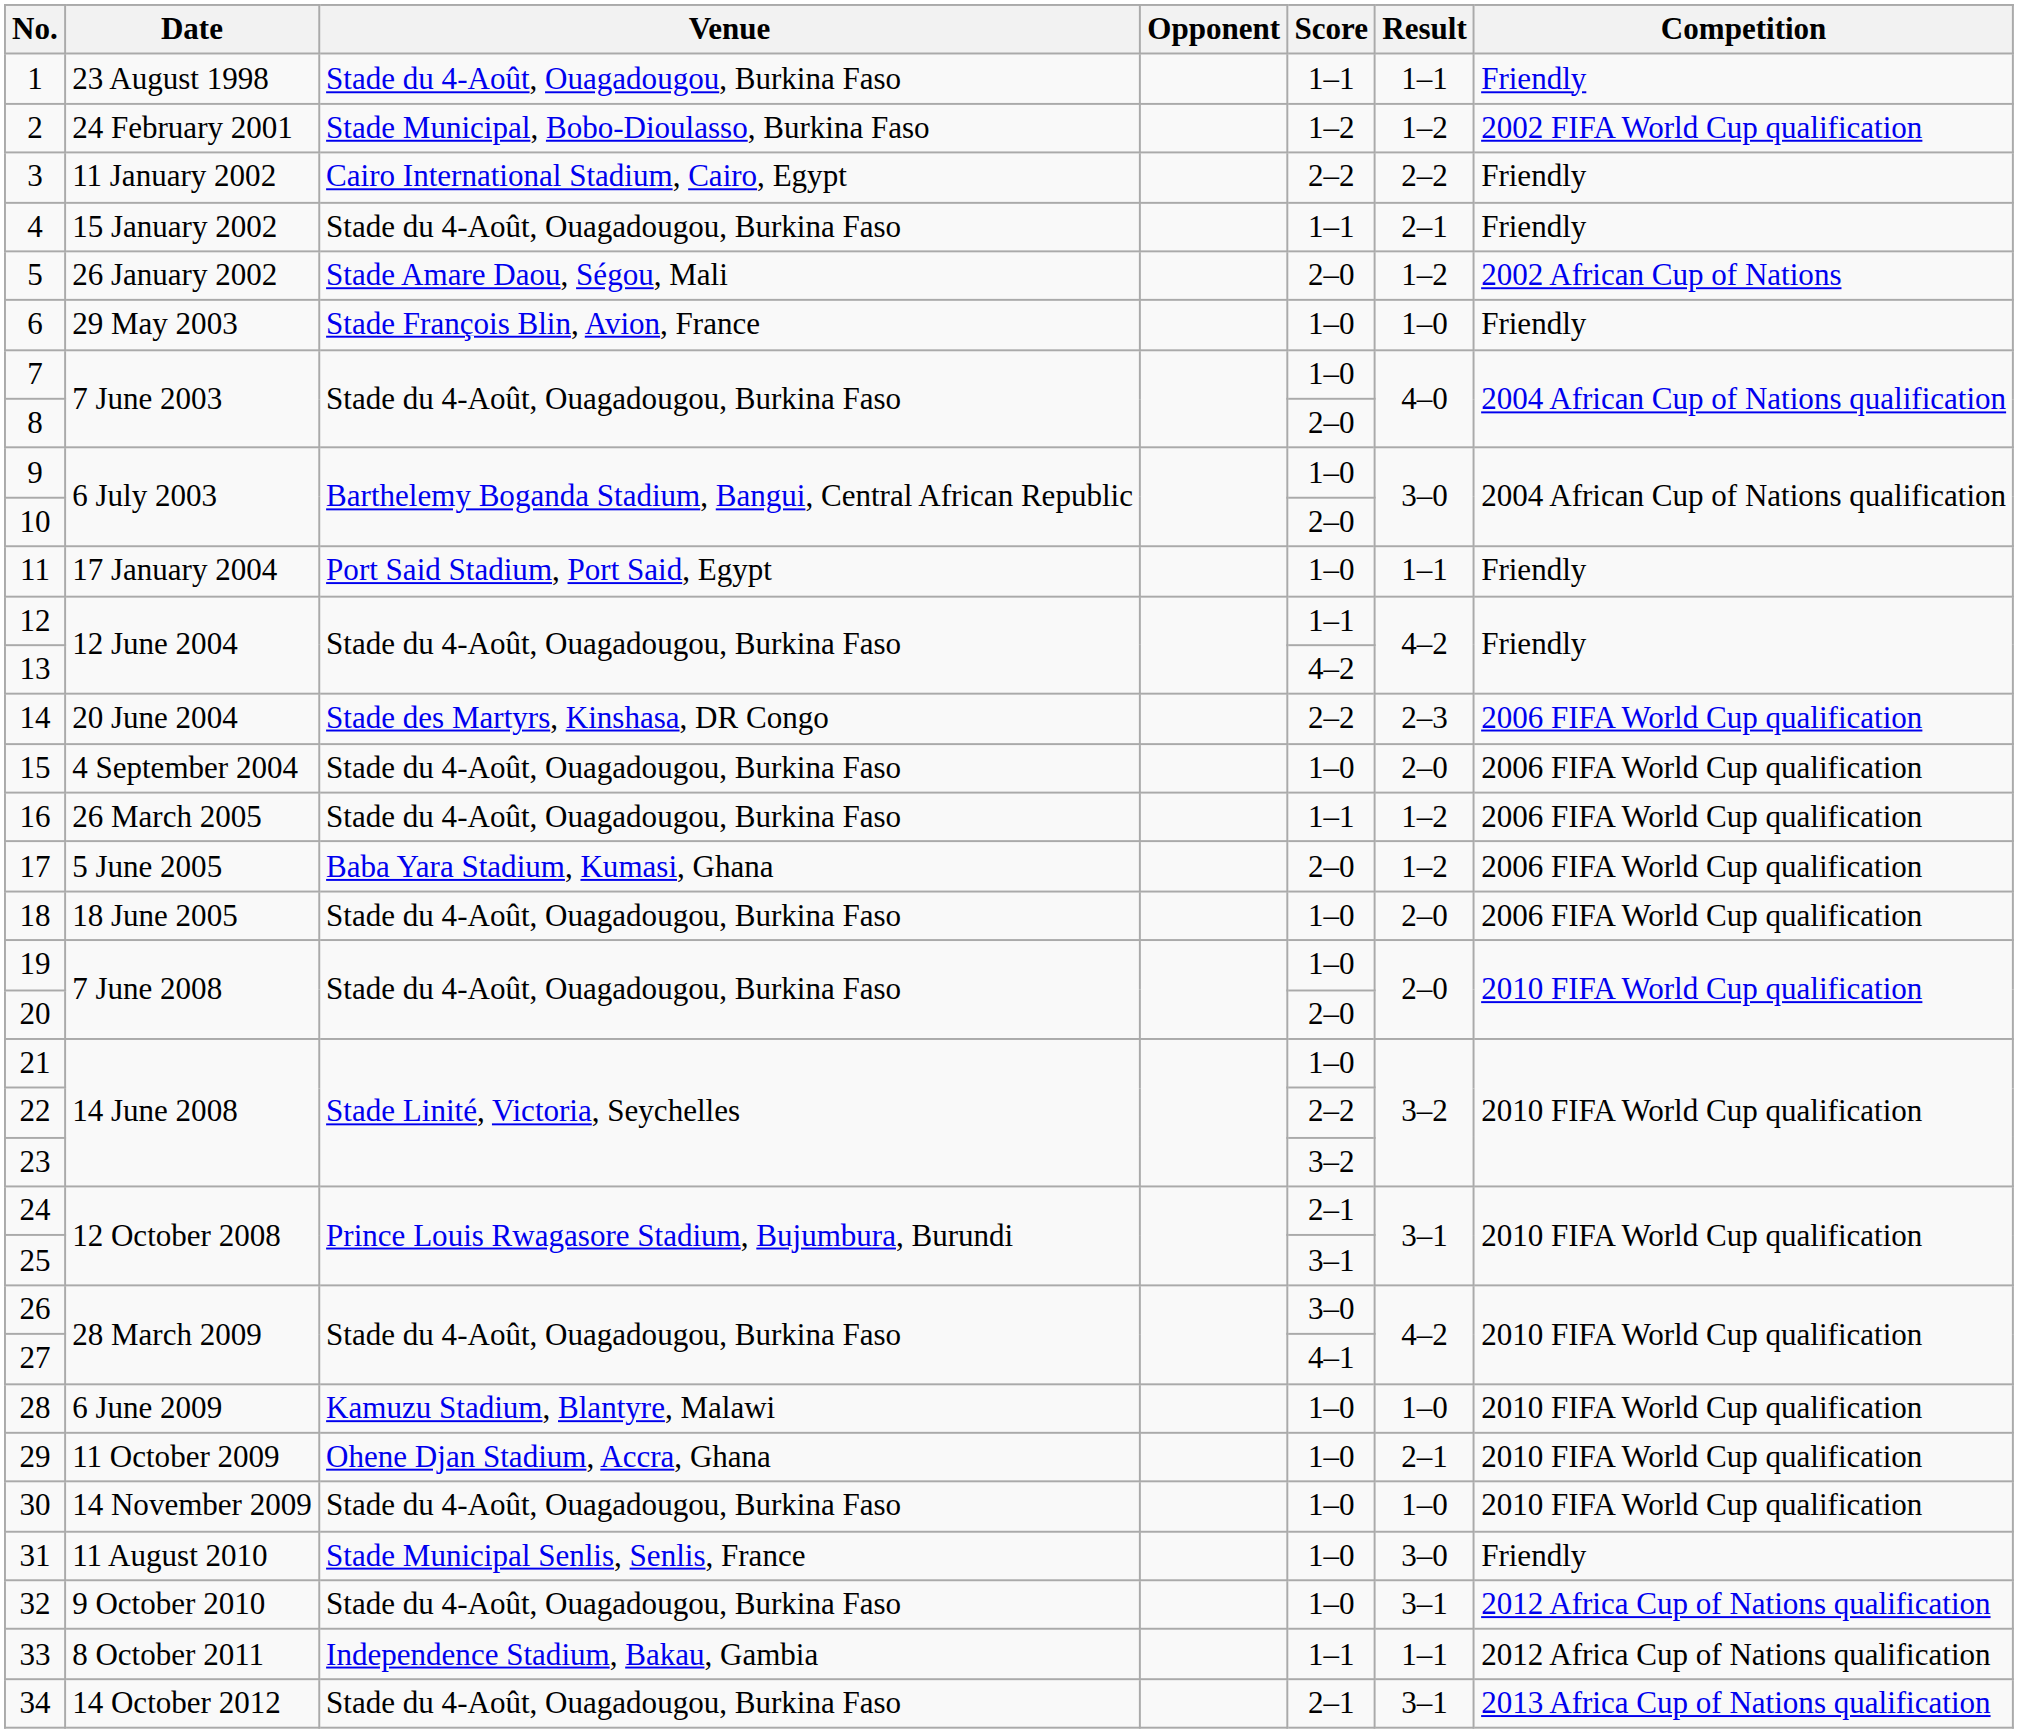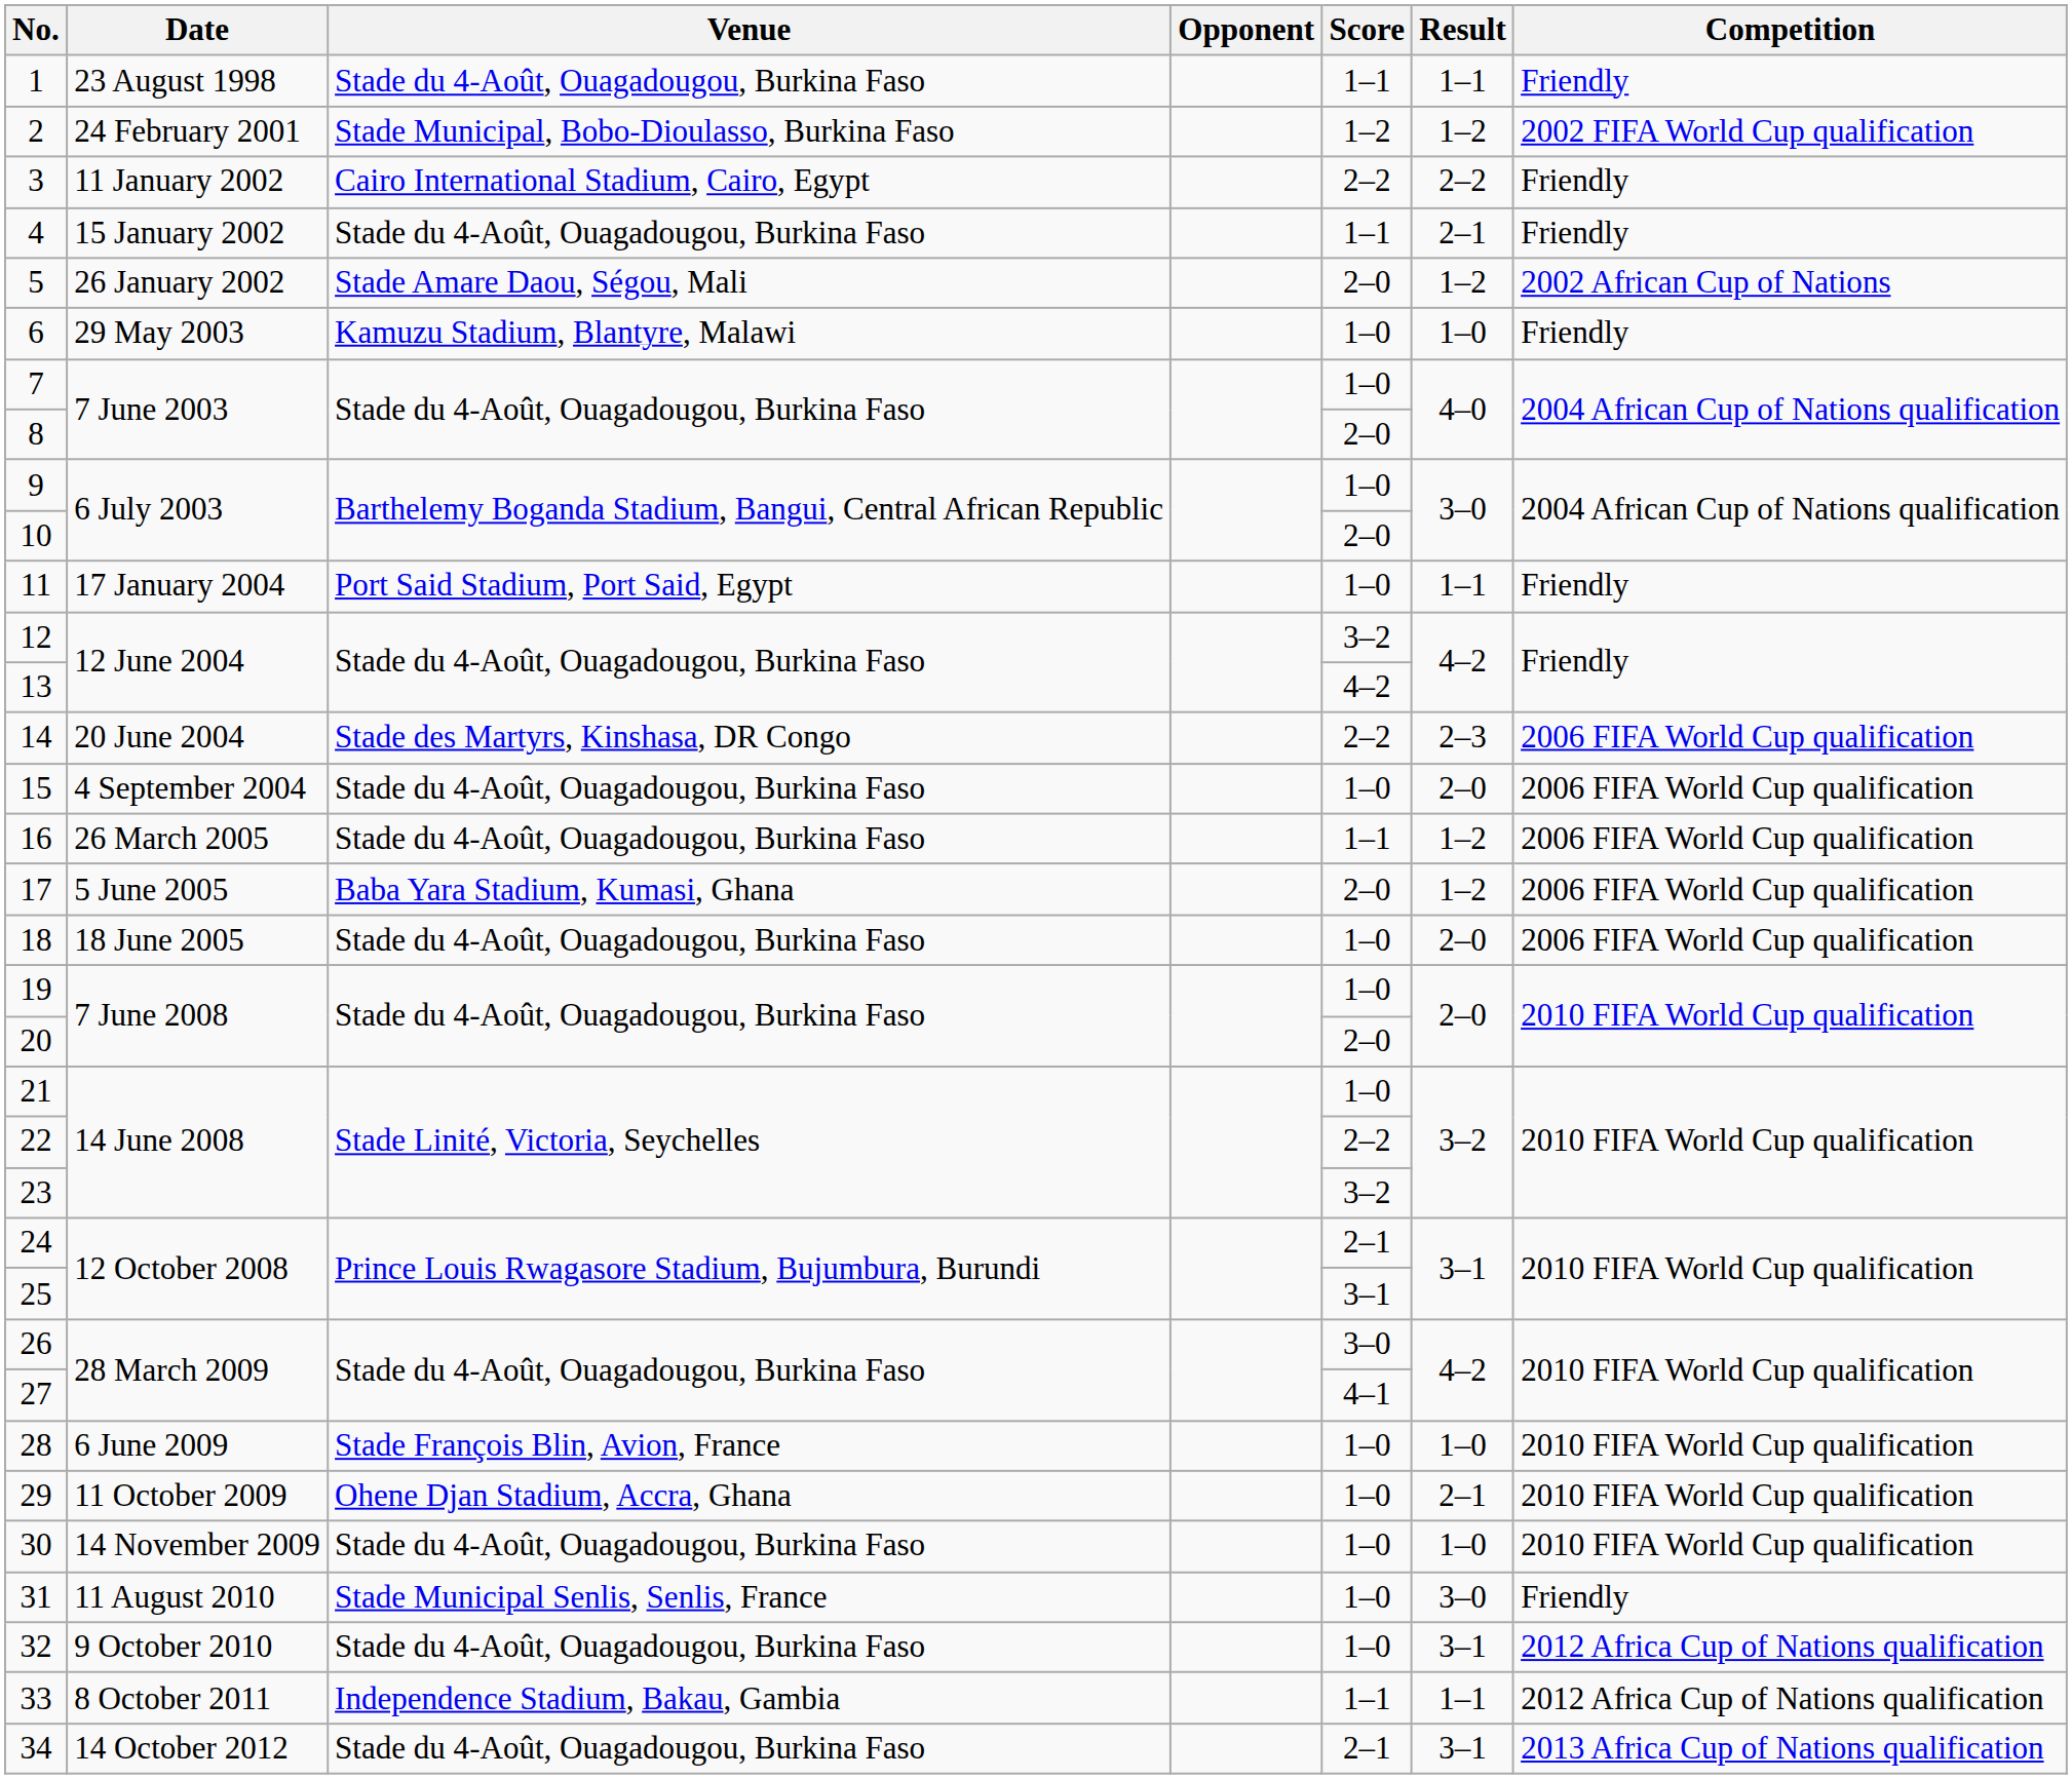6 | Venue: Stade François Blin, Avion, France -> Kamuzu Stadium, Blantyre, Malawi
12 | Score: 1–1 -> 3–2
28 | Venue: Kamuzu Stadium, Blantyre, Malawi -> Stade François Blin, Avion, France
